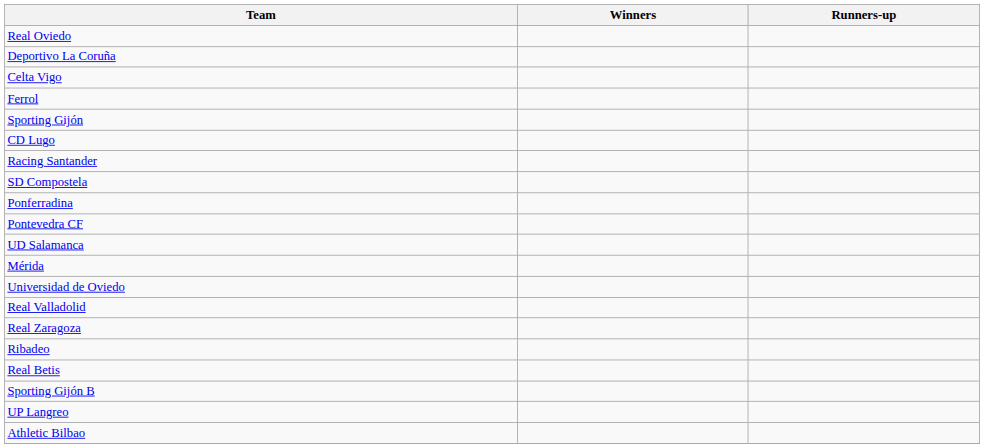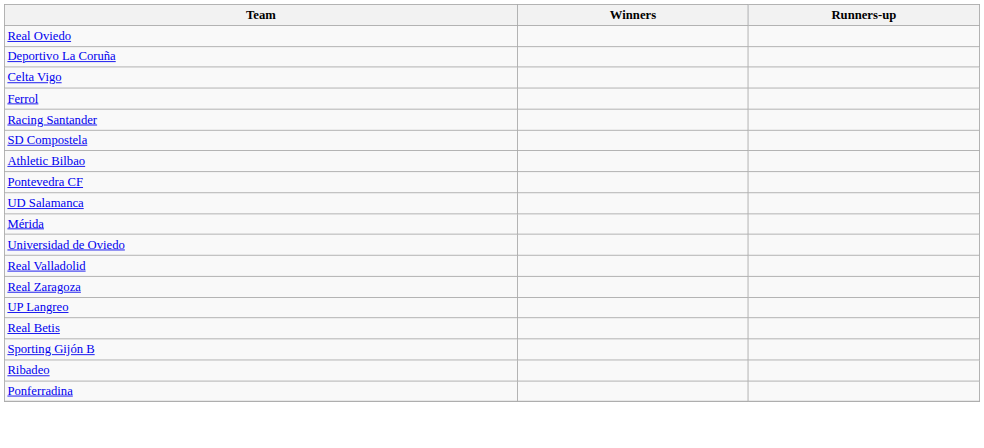- row: Sporting Gijón
- row: CD Lugo
rows swapped: Athletic Bilbao <-> Ponferradina
rows swapped: Ribadeo <-> UP Langreo
